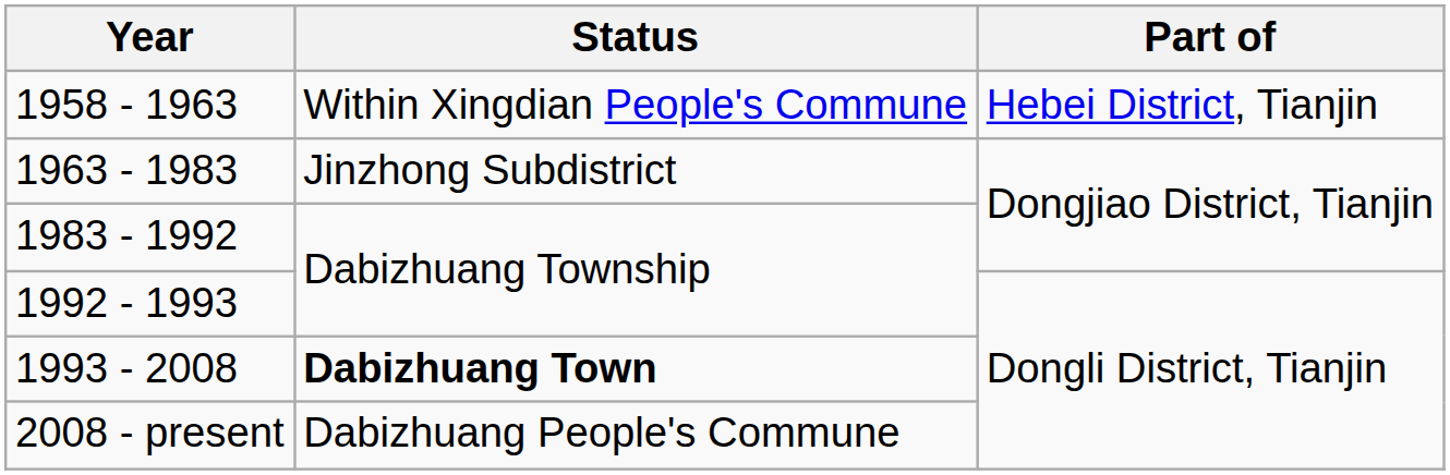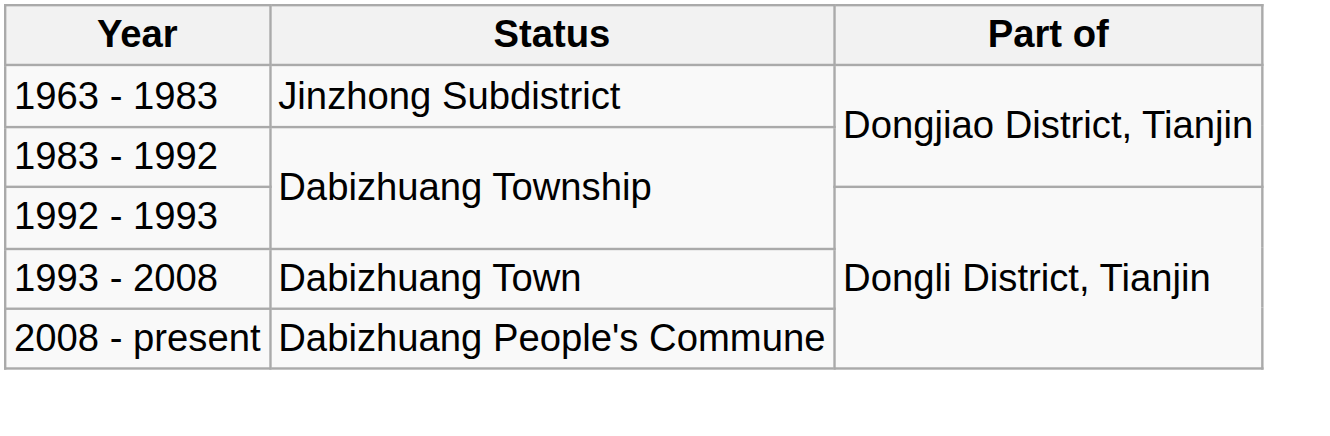- row: 1958 - 1963 | Within Xingdian People's Commune | Hebei District, Tianjin
1993 - 2008 | Status: bold -> normal
